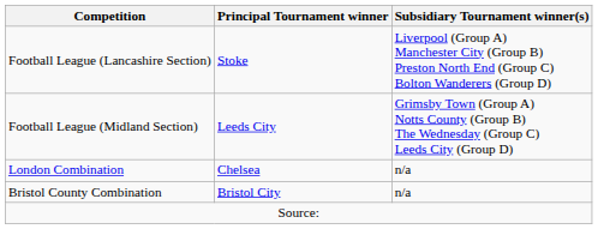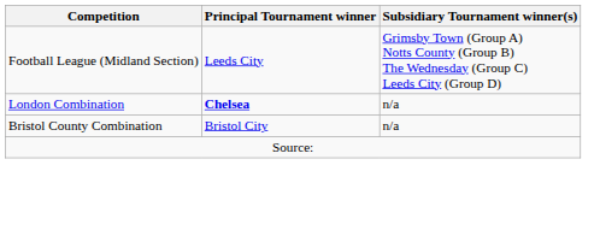- row: Football League (Lancashire Section) | Stoke | Liverpool (Group A) Manchester City (Group B) Preston North End (Group C) Bolton Wanderers (Group D)
London Combination | Principal Tournament winner: normal -> bold
